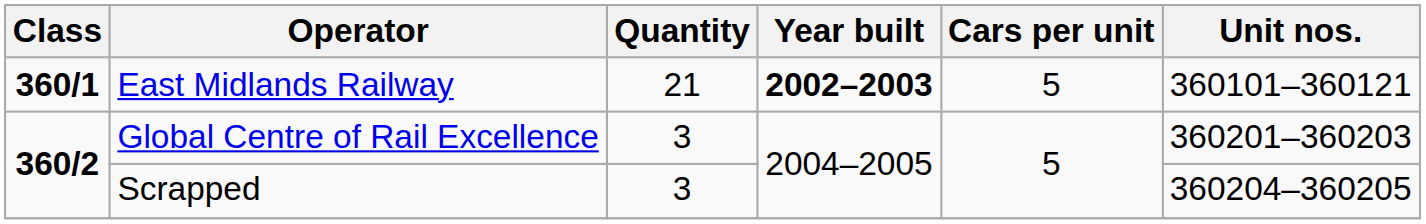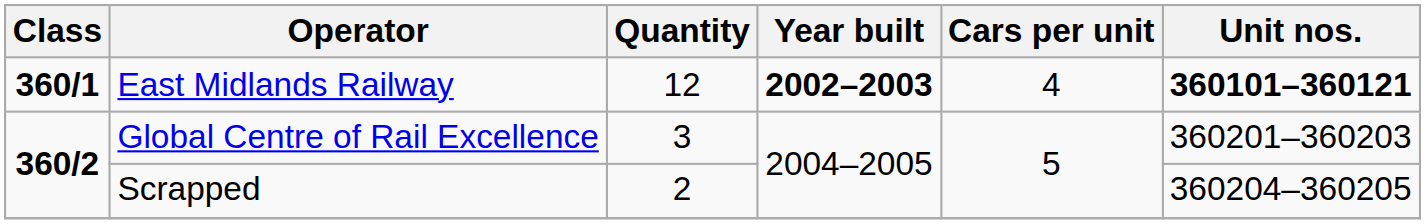East Midlands Railway | Quantity: 21 -> 12
East Midlands Railway | Cars per unit: 5 -> 4
East Midlands Railway | Unit nos.: normal -> bold
Scrapped | Quantity: 3 -> 2
